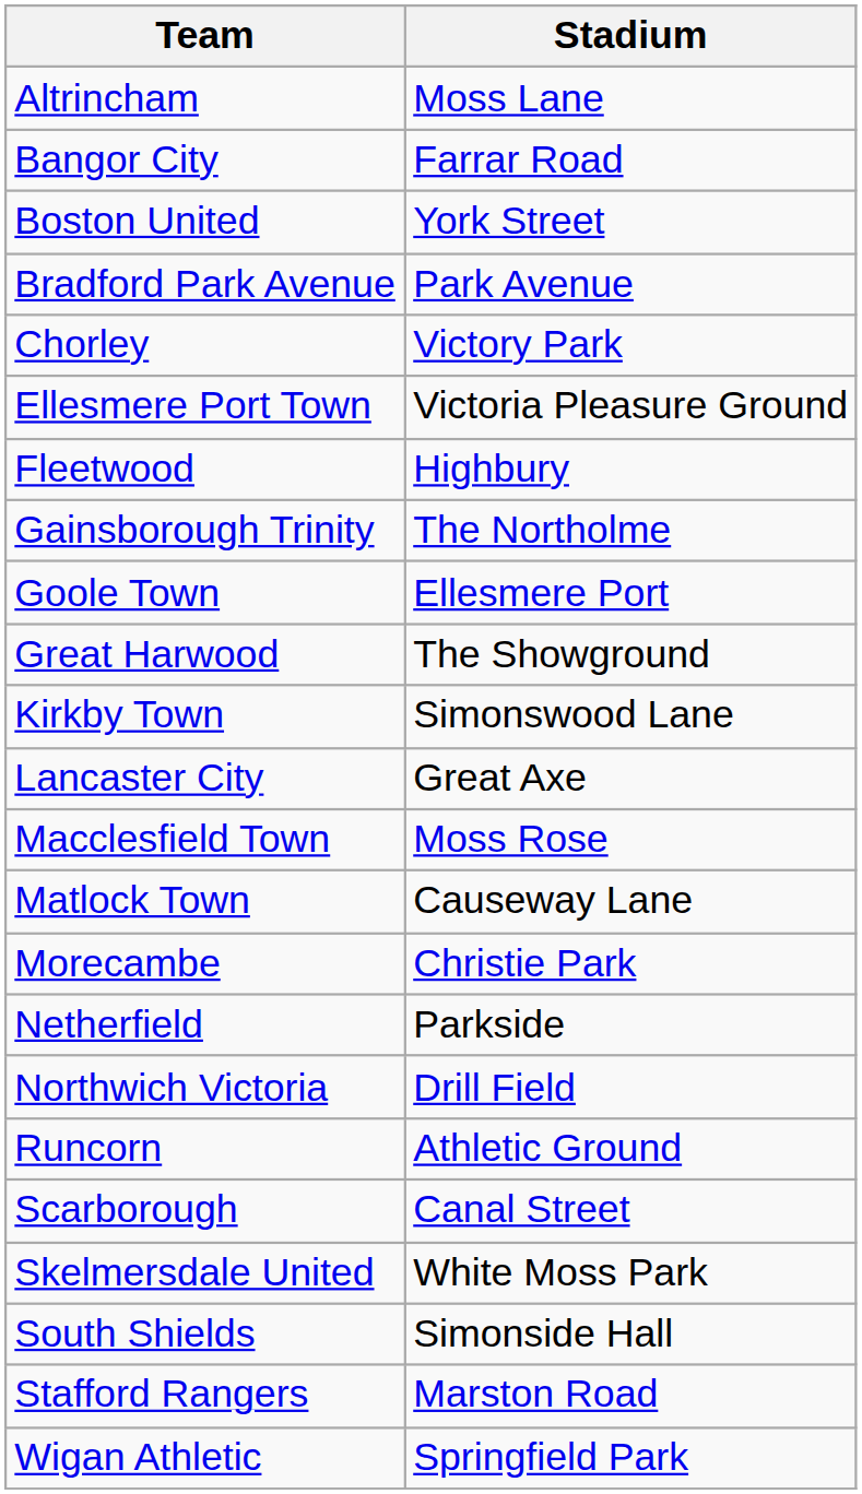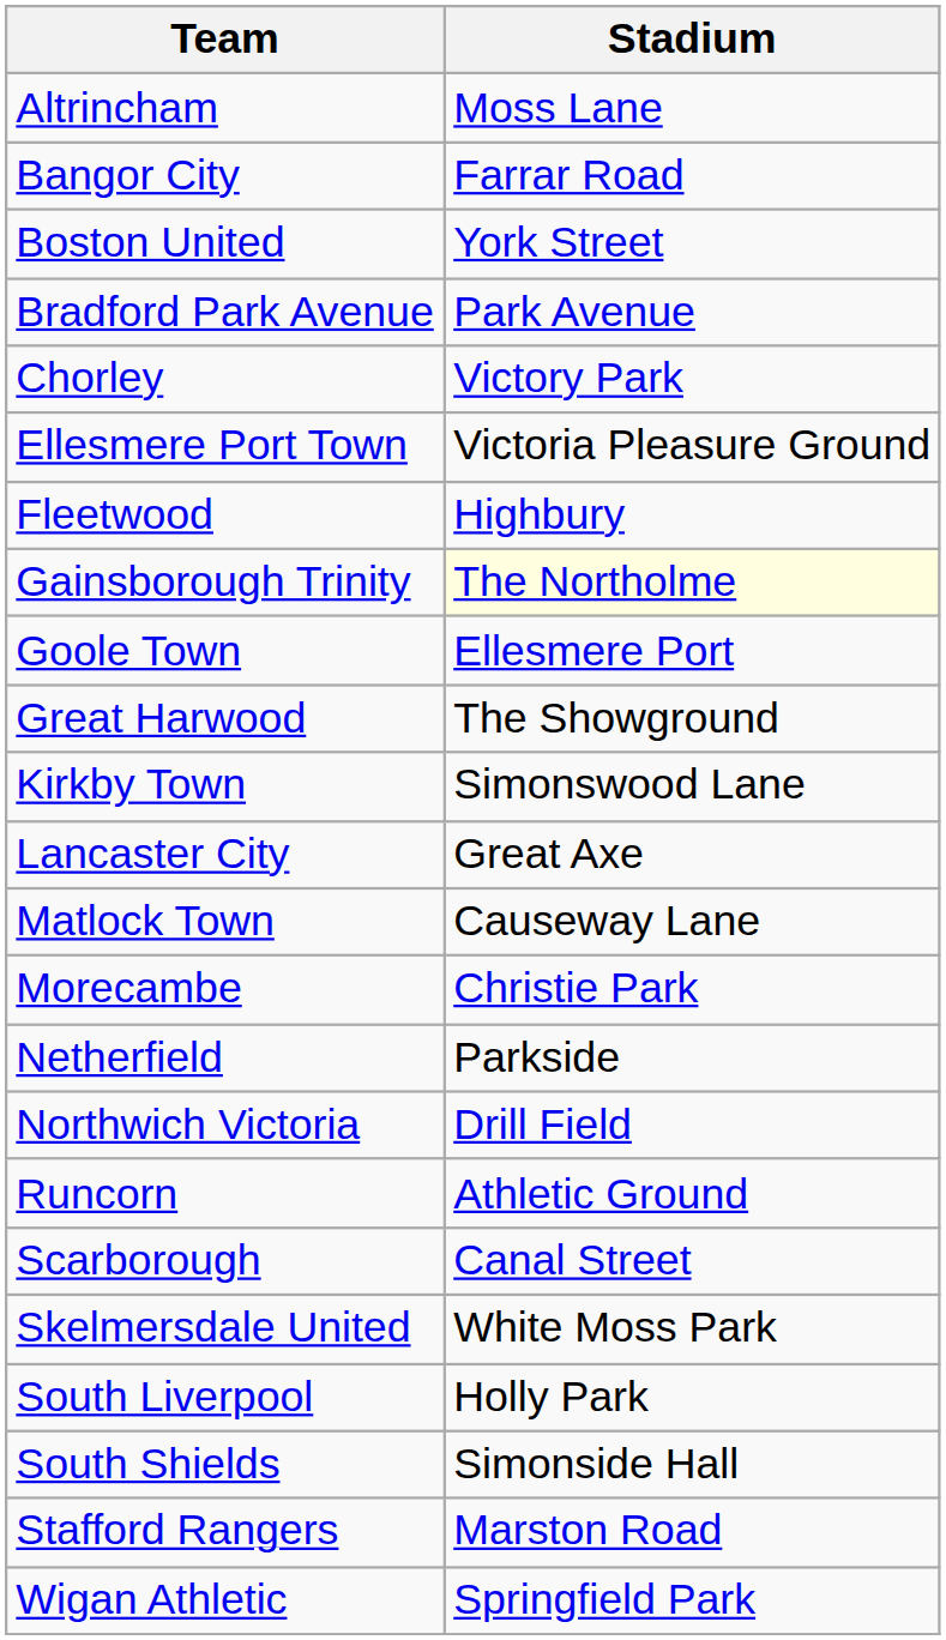Gainsborough Trinity | Stadium: no background -> lightyellow background
- row: Macclesfield Town | Moss Rose
+ row: South Liverpool | Holly Park
